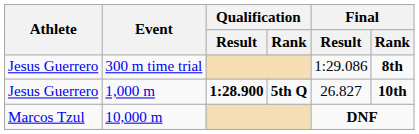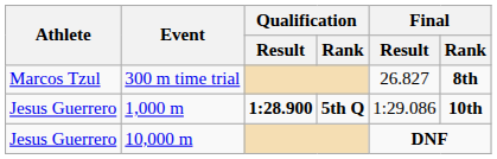300 m time trial | Athlete: Jesus Guerrero -> Marcos Tzul
300 m time trial | Final / Result: 1:29.086 -> 26.827
1,000 m | Final / Result: 26.827 -> 1:29.086
10,000 m | Athlete: Marcos Tzul -> Jesus Guerrero
